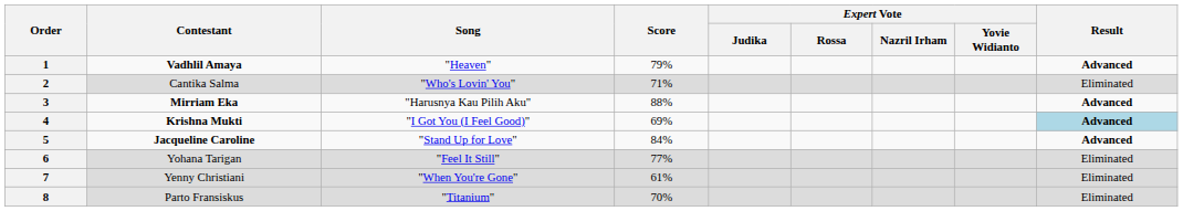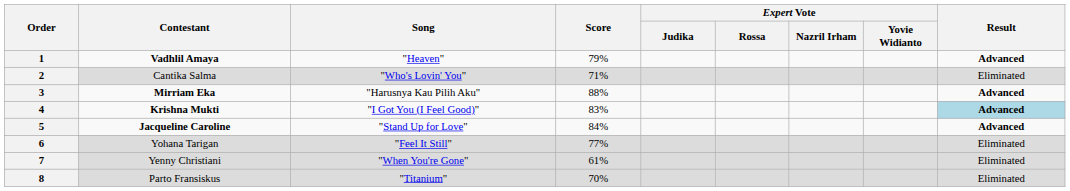4 | Score: 69% -> 83%
